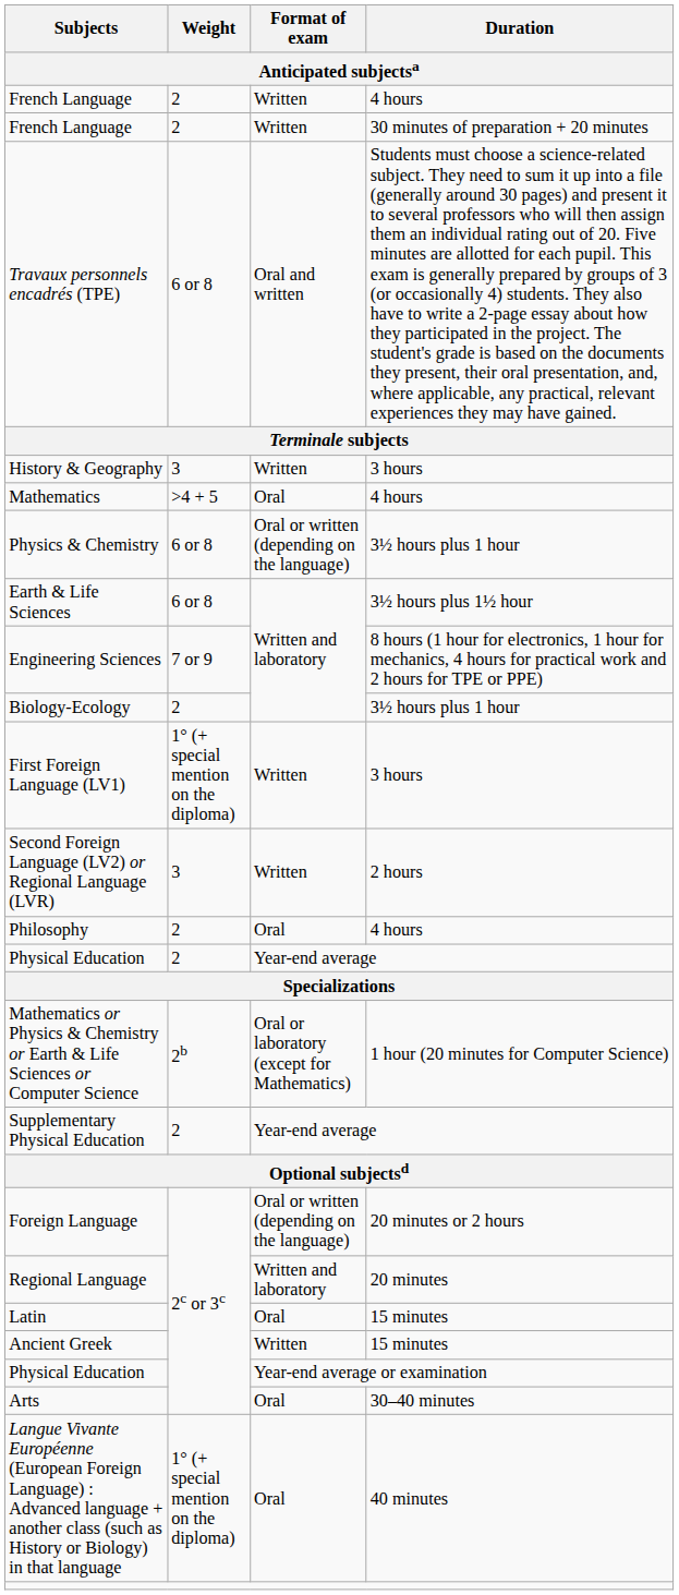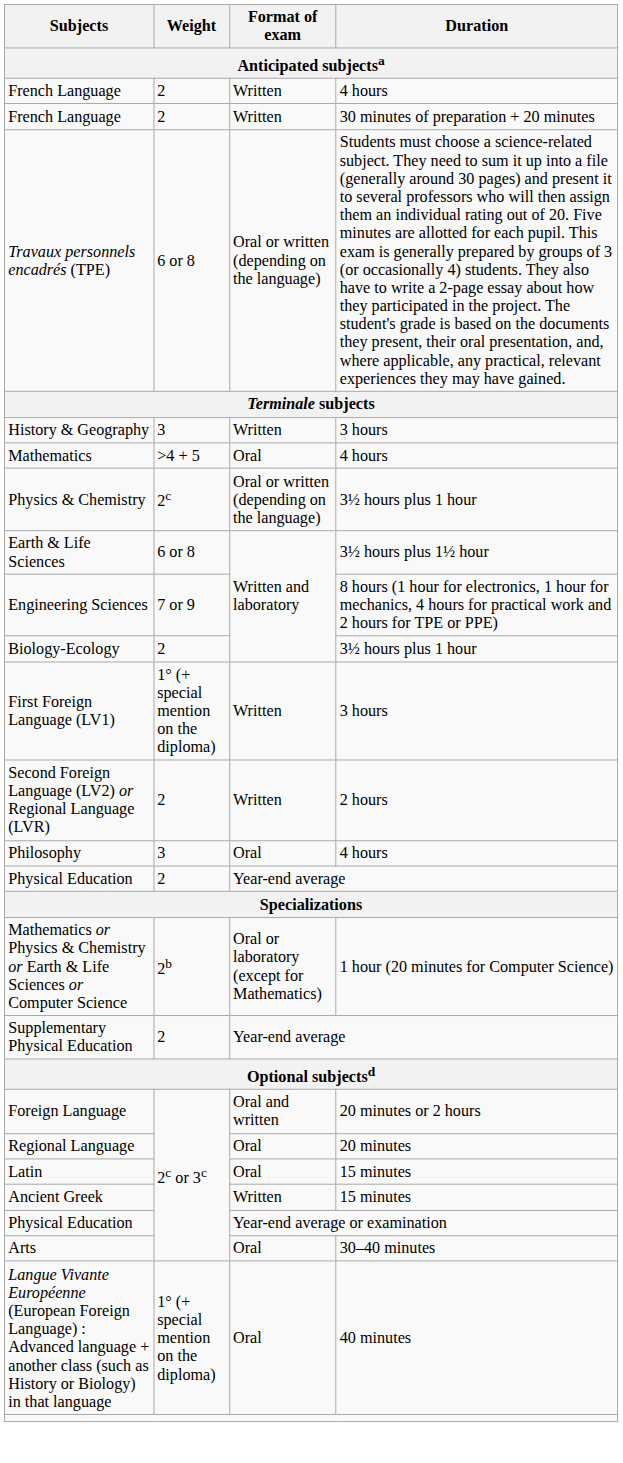Travaux personnels encadrés (TPE) | Format of exam / Anticipated subjectsa: Oral and written -> Oral or written (depending on the language)
Physics & Chemistry | Weight / Anticipated subjectsa: 6 or 8 -> 2c
Second Foreign Language (LV2) or Regional Language (LVR) | Weight / Anticipated subjectsa: 3 -> 2
Philosophy | Weight / Anticipated subjectsa: 2 -> 3
Foreign Language | Format of exam / Anticipated subjectsa: Oral or written (depending on the language) -> Oral and written
Regional Language | Format of exam / Anticipated subjectsa: Written and laboratory -> Oral
